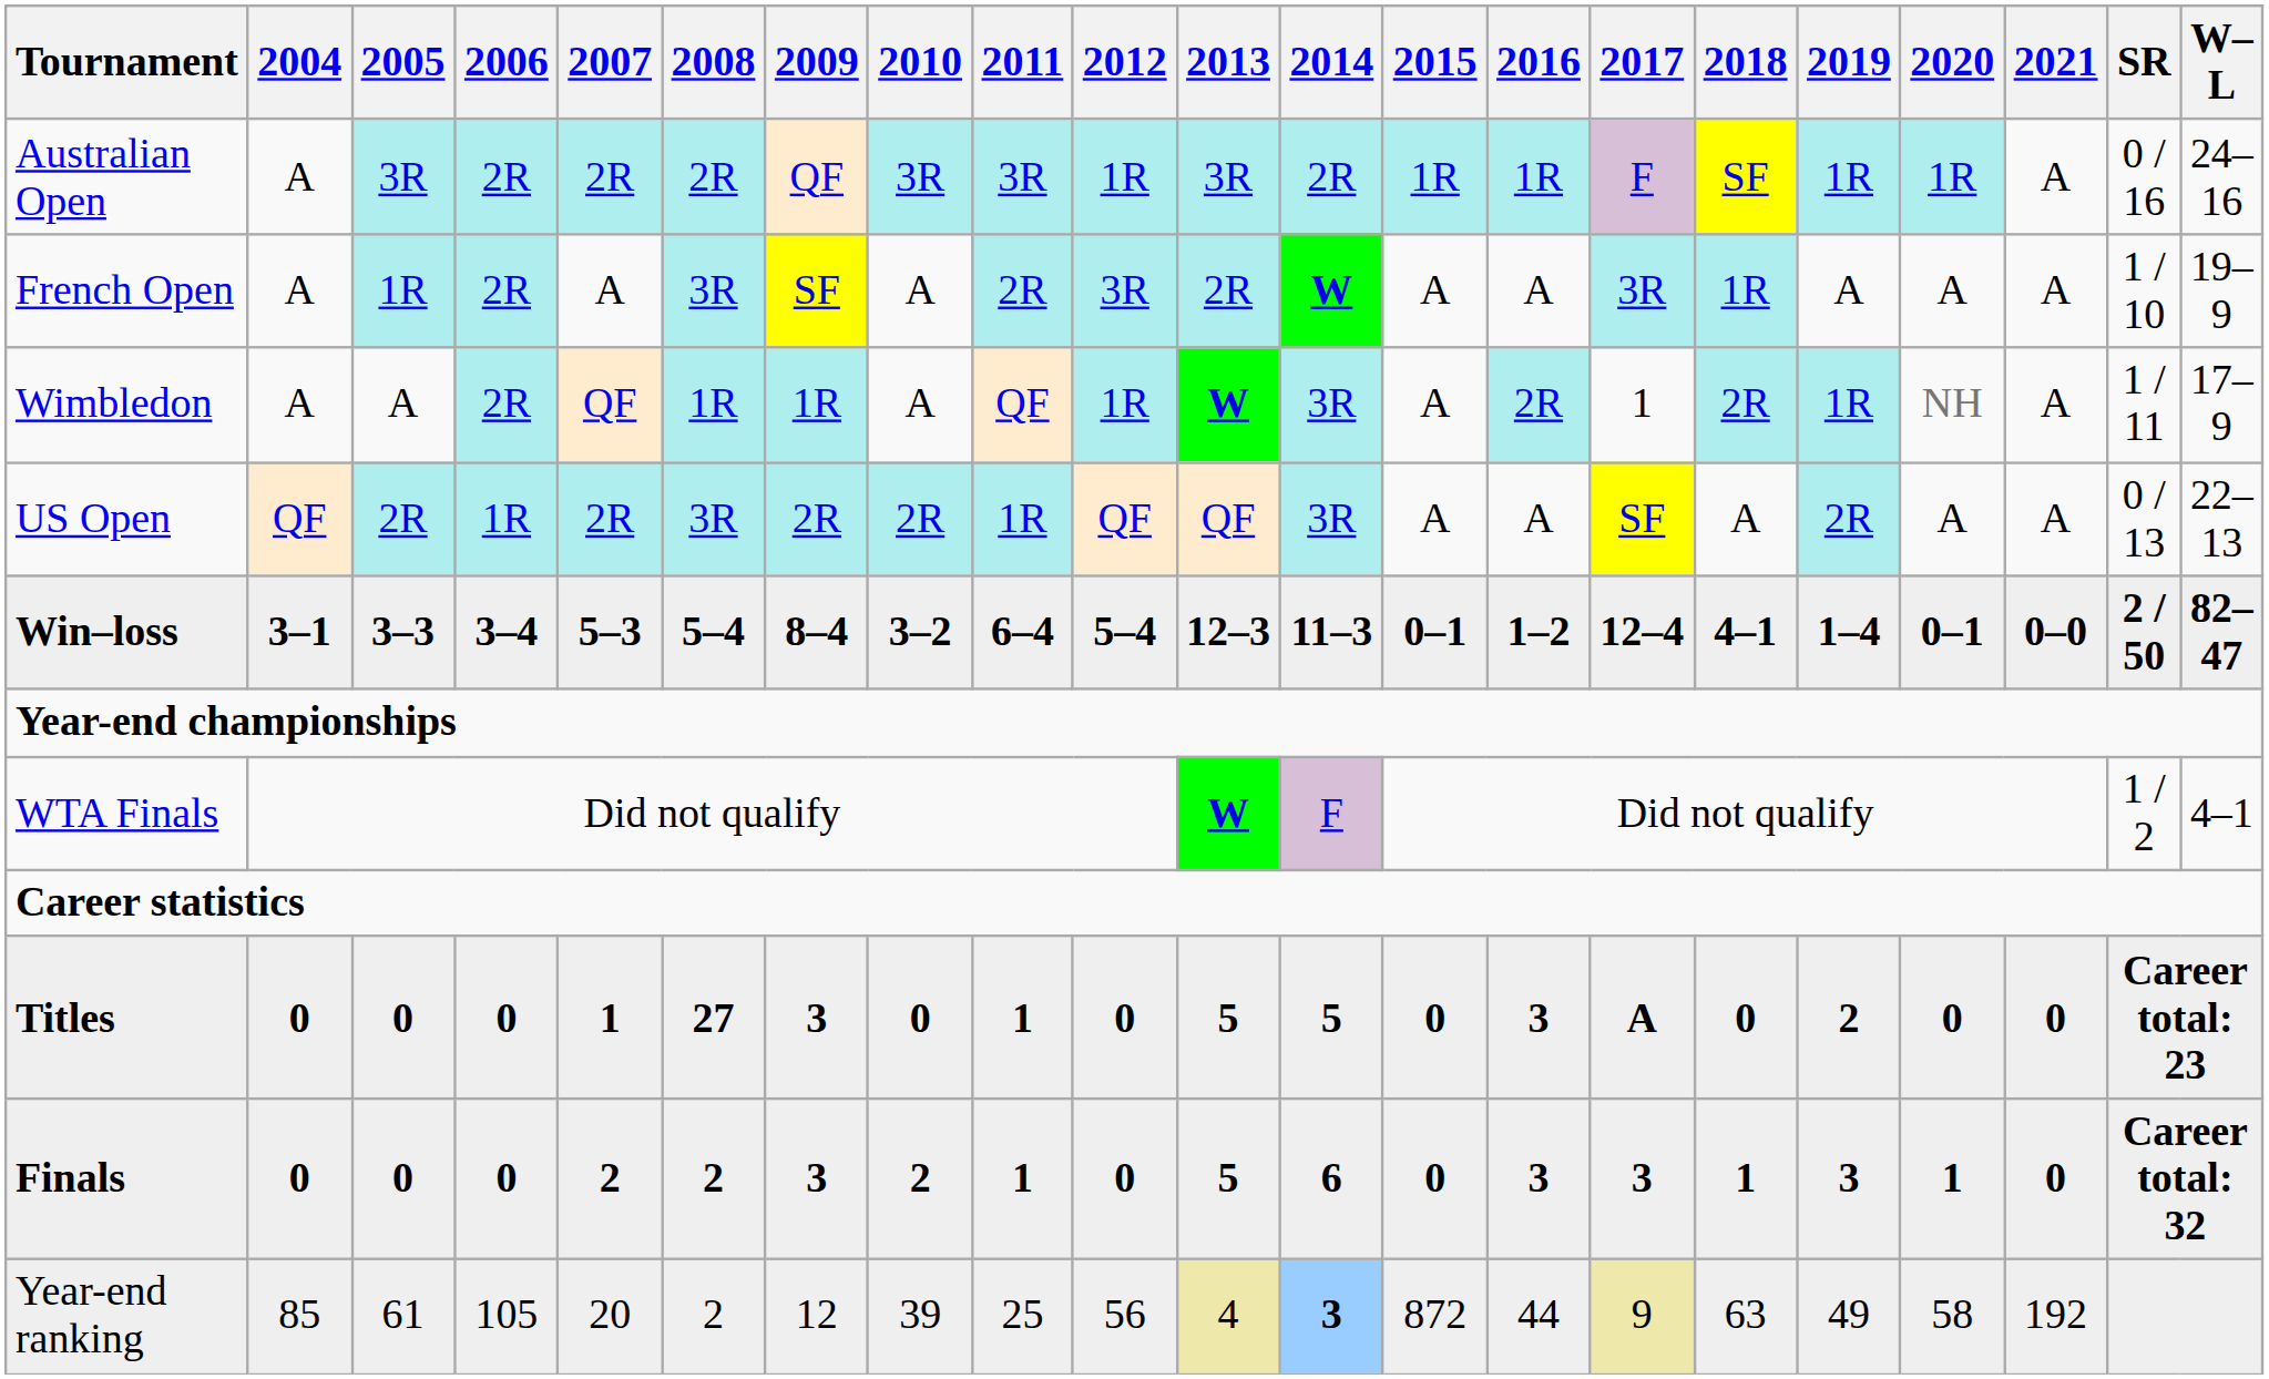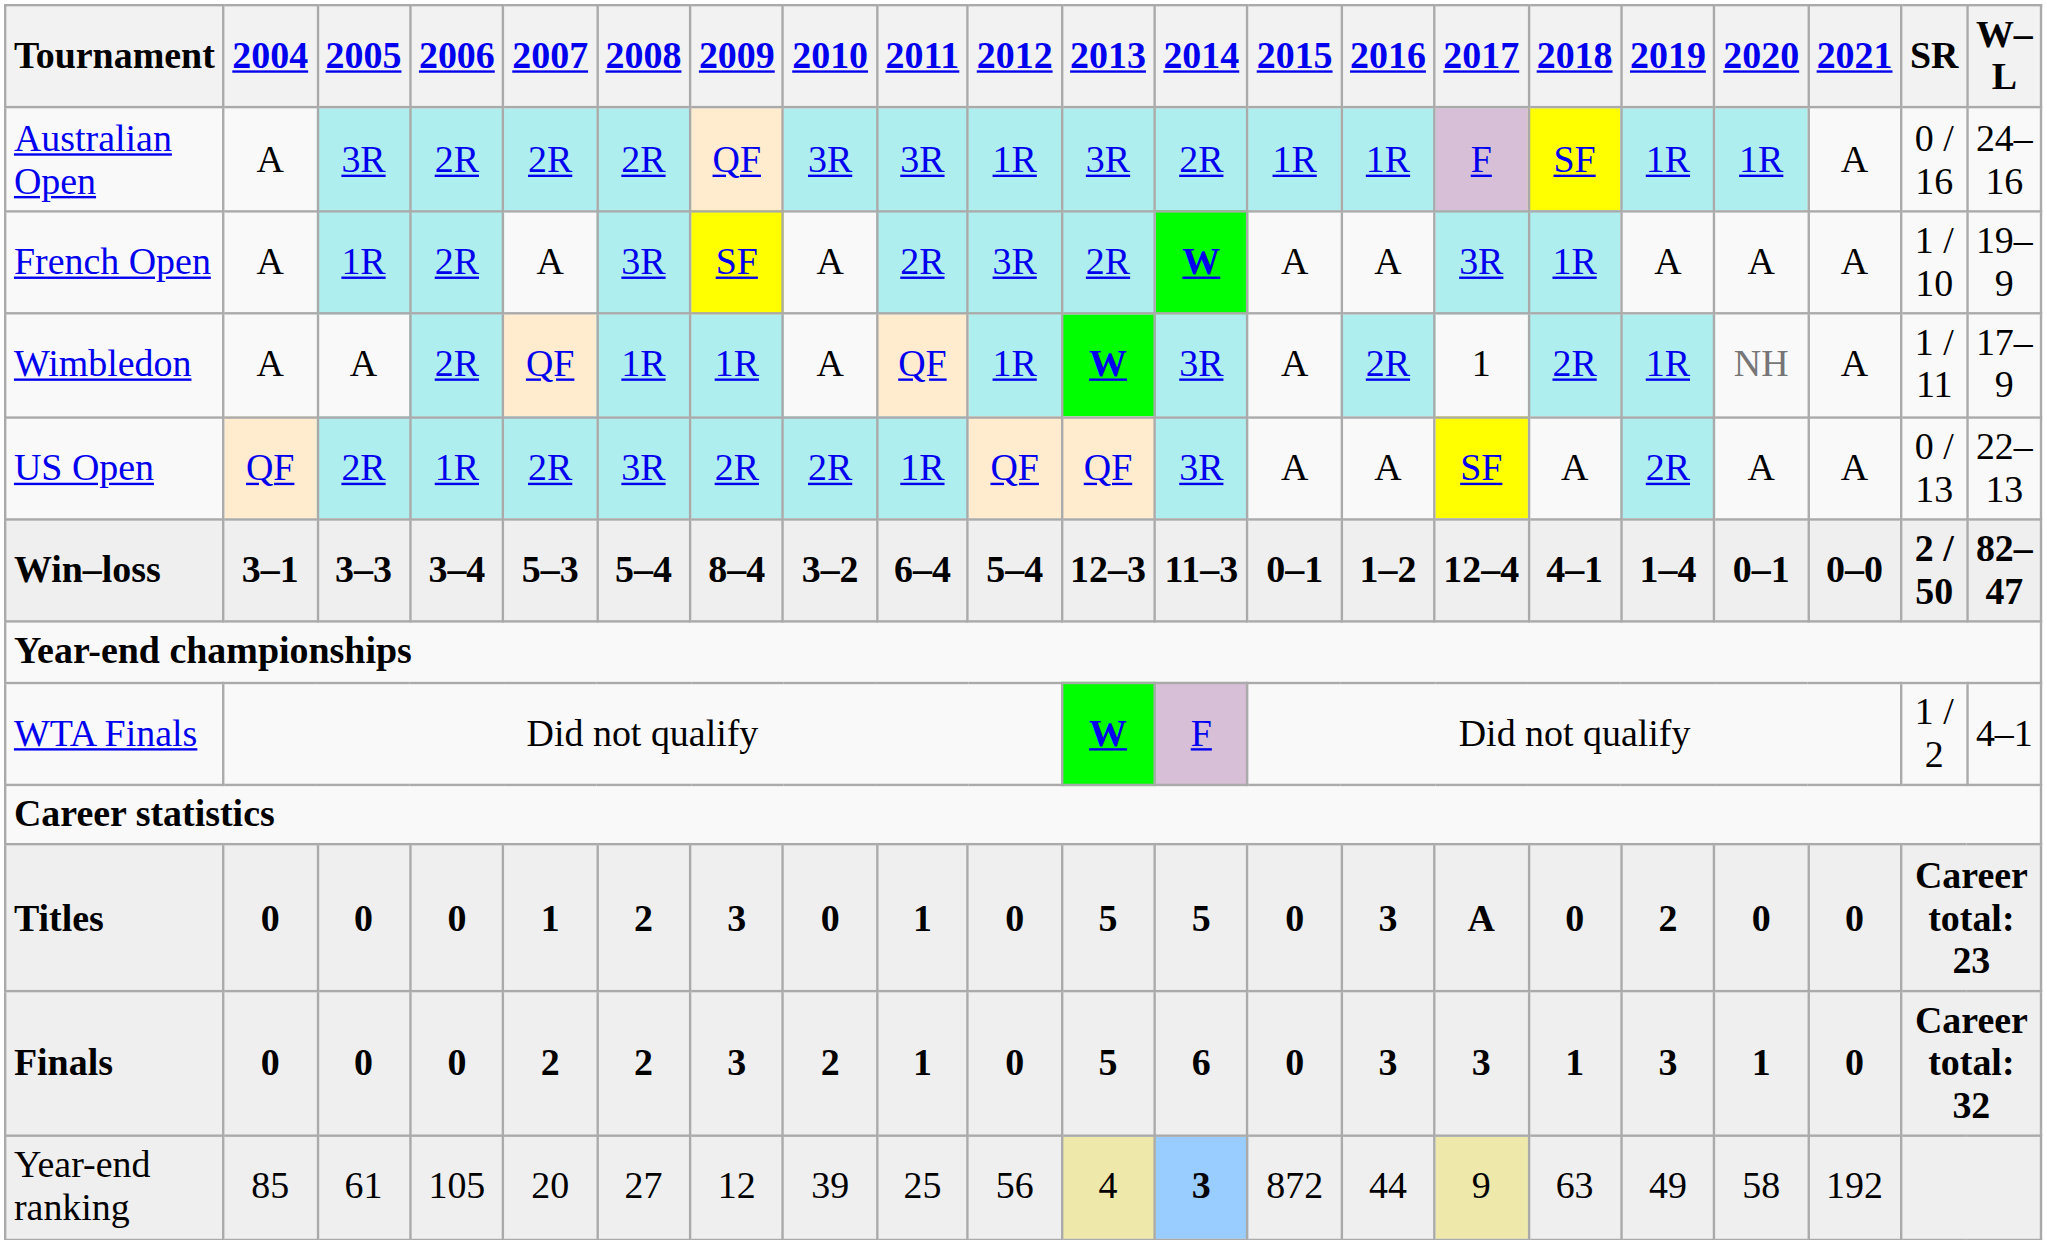Titles | 2008: 27 -> 2
Year-end ranking | 2008: 2 -> 27
